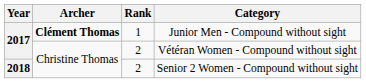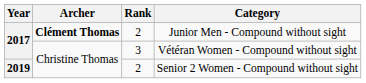Junior Men - Compound without sight | Rank: 1 -> 2
Vétéran Women - Compound without sight | Rank: 2 -> 3
Senior 2 Women - Compound without sight | Year: 2018 -> 2019
